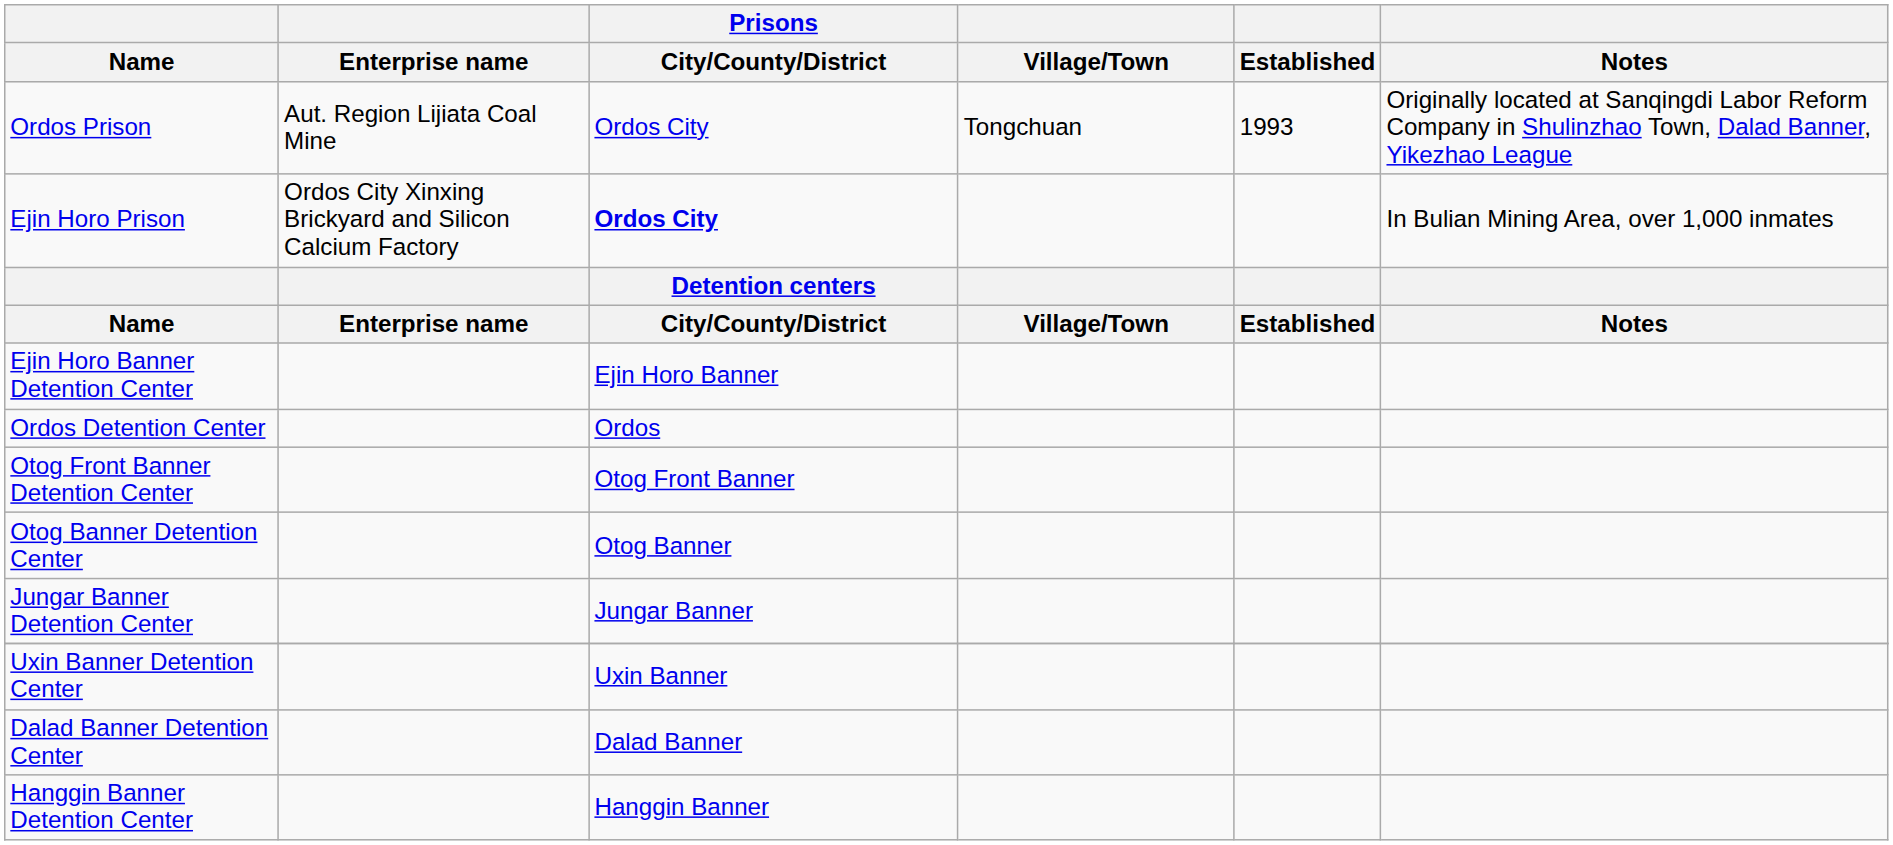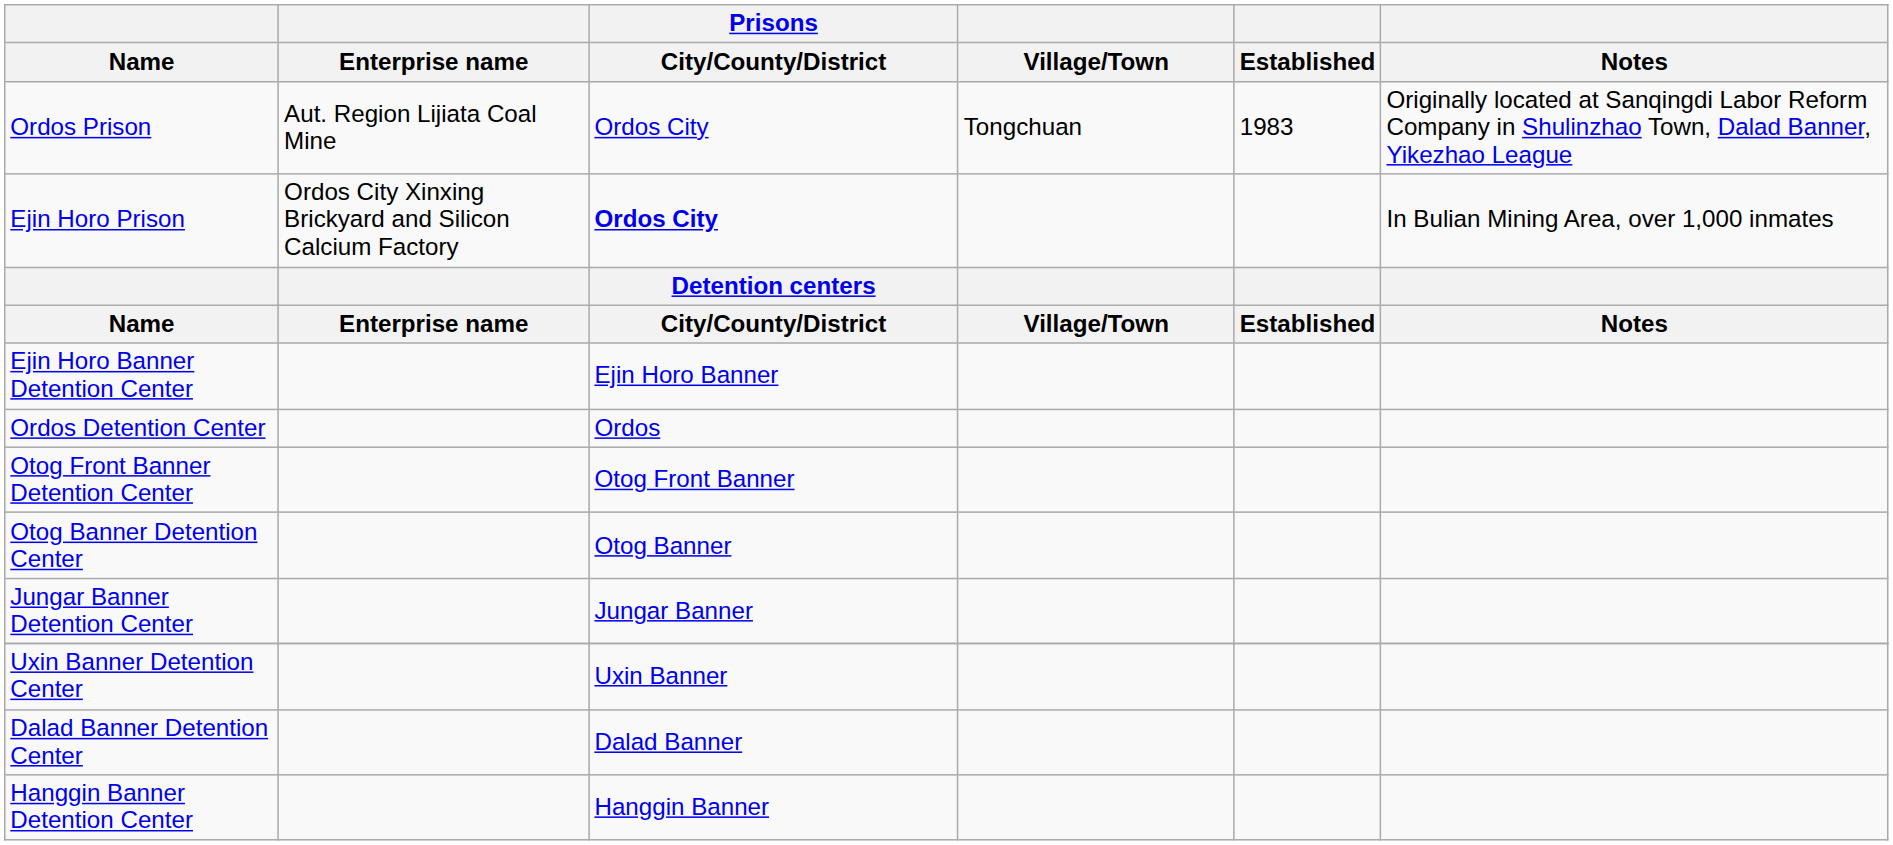Ordos Prison | Established: 1993 -> 1983
